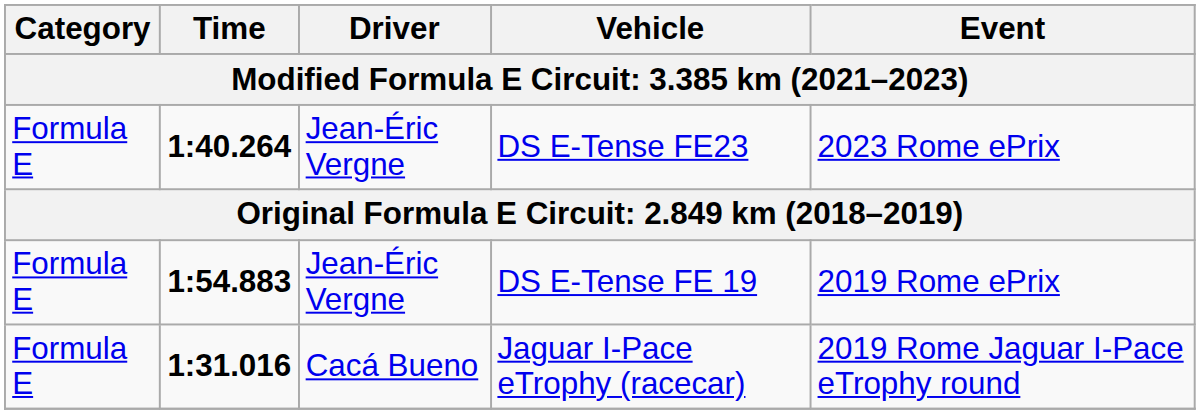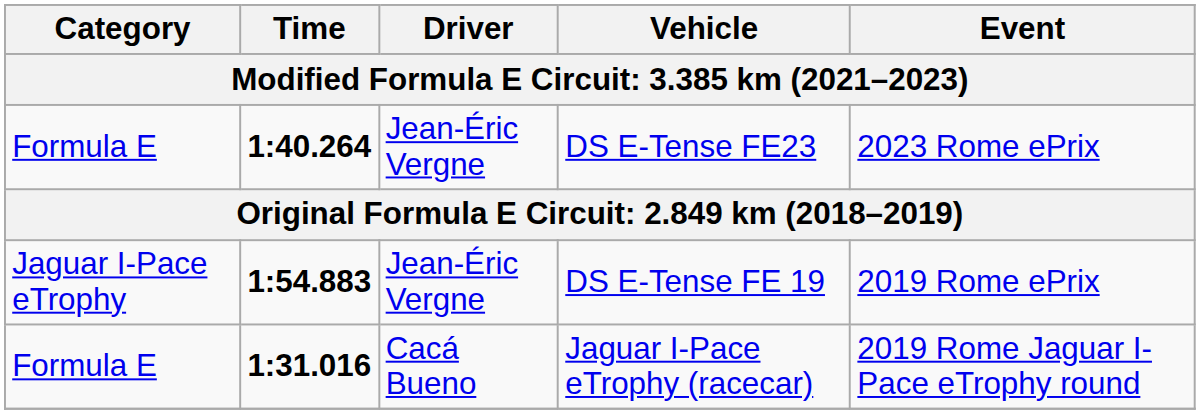DS E-Tense FE 19 | Category: Formula E -> Jaguar I-Pace eTrophy
